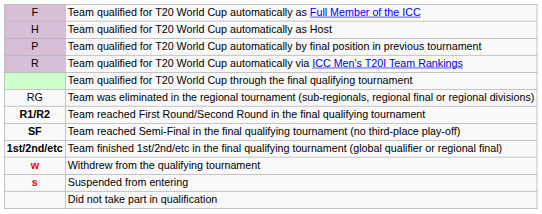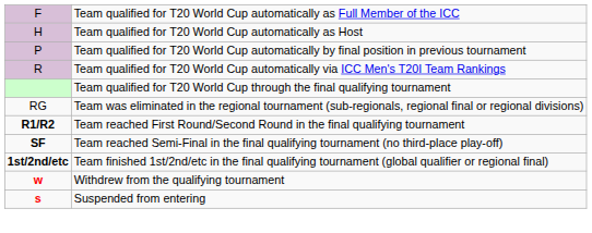- row: Did not take part in qualification
